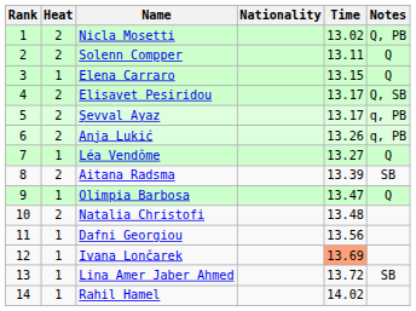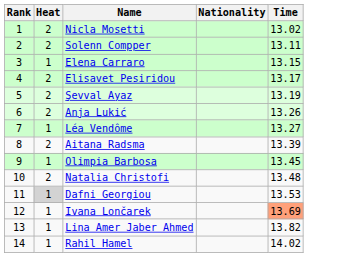- column: Notes | Q, PB | Q | Q | Q, SB | q, PB | q, PB | Q | SB | Q | SB
Şevval Ayaz | Time: 13.17 -> 13.19
Olimpia Barbosa | Time: 13.47 -> 13.45
Dafni Georgiou | Heat: no background -> lightgrey background
Dafni Georgiou | Time: 13.56 -> 13.53
Lina Amer Jaber Ahmed | Time: 13.72 -> 13.82
